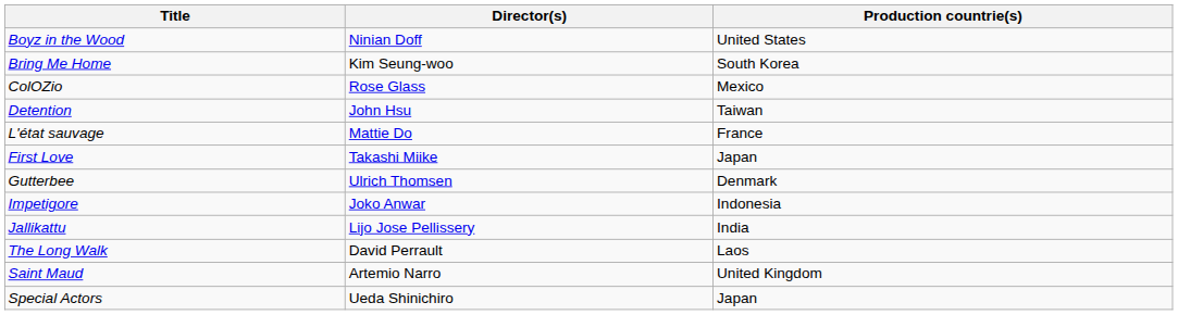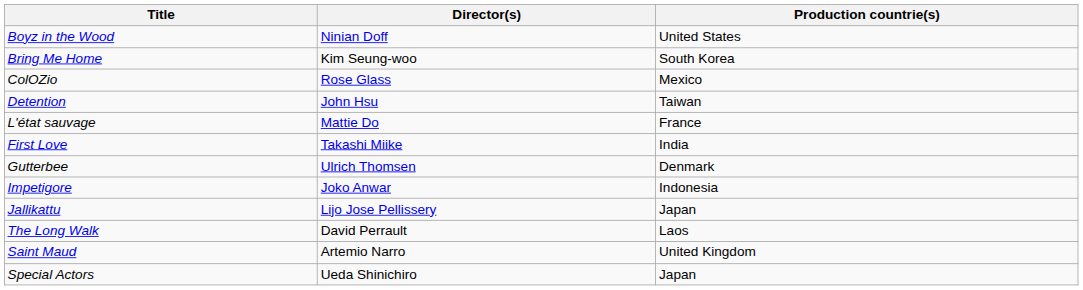First Love | Production countrie(s): Japan -> India
Jallikattu | Production countrie(s): India -> Japan
